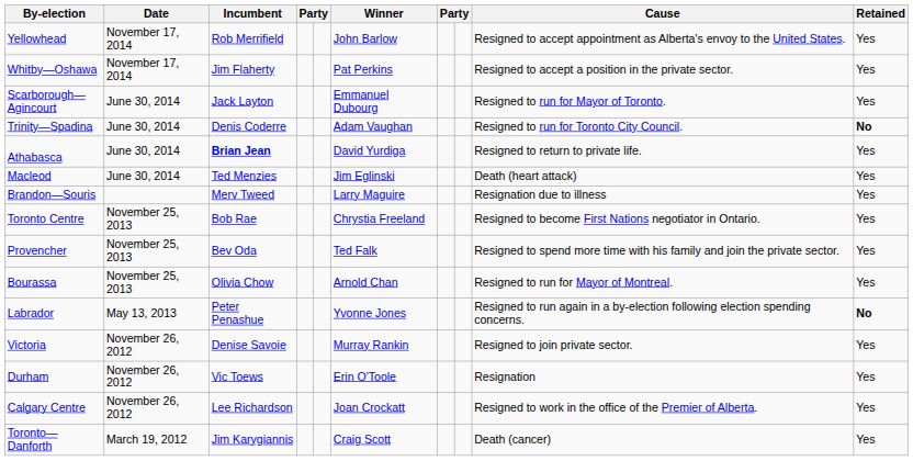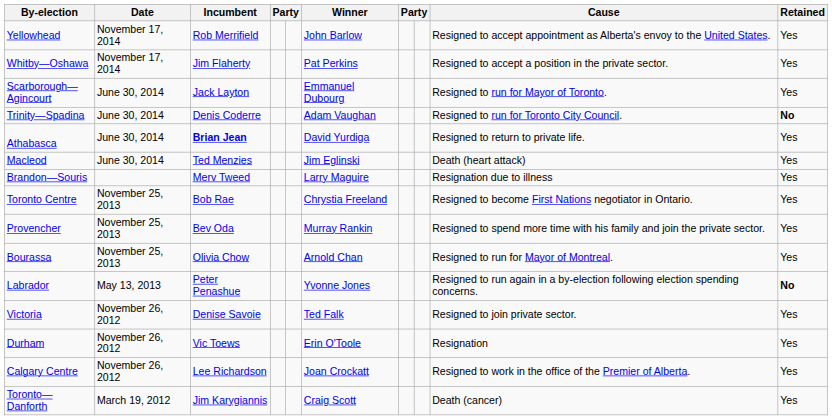Provencher | Winner: Ted Falk -> Murray Rankin
Victoria | Winner: Murray Rankin -> Ted Falk
